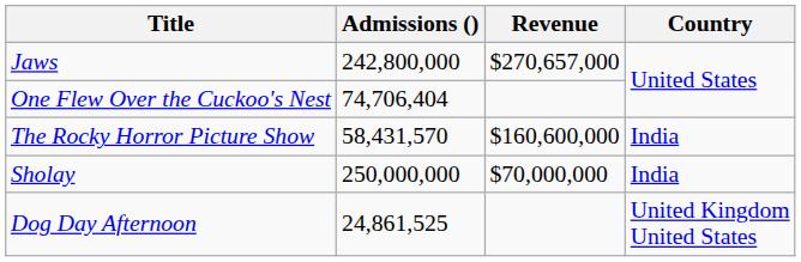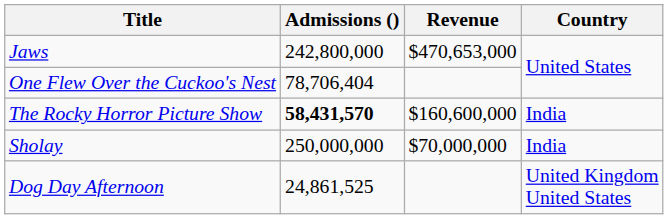Jaws | Revenue: $270,657,000 -> $470,653,000
One Flew Over the Cuckoo's Nest | Admissions (): 74,706,404 -> 78,706,404
The Rocky Horror Picture Show | Admissions (): normal -> bold
